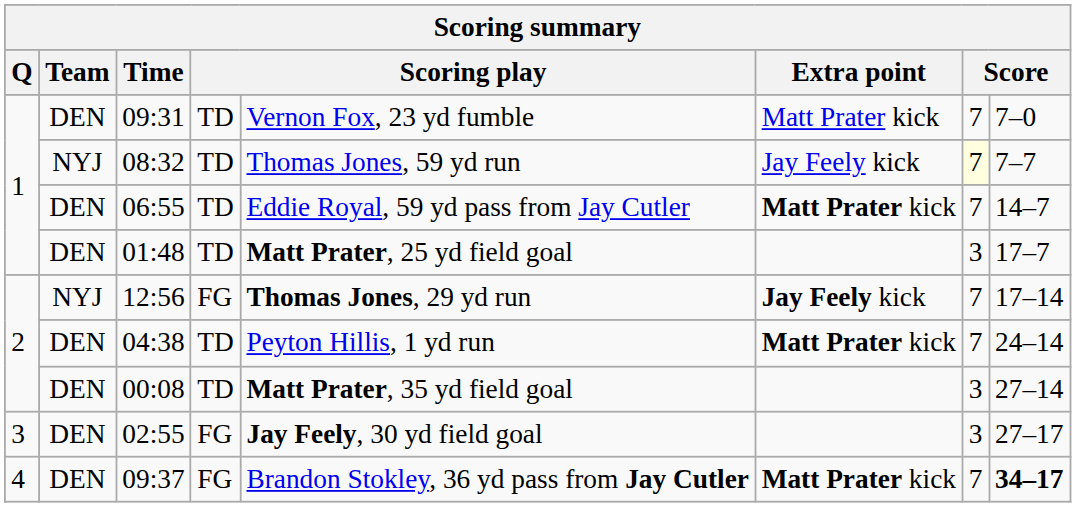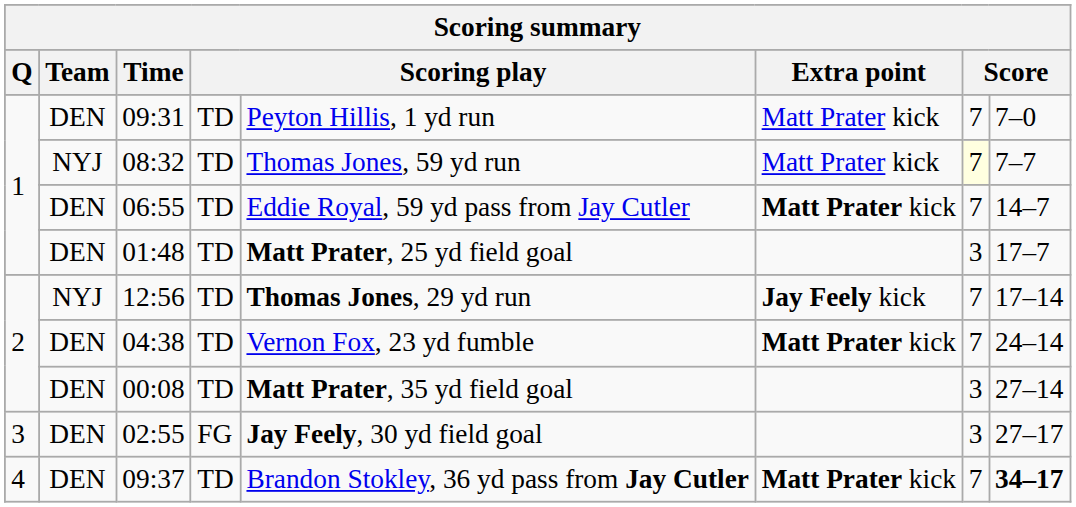09:31 | column 5: Vernon Fox, 23 yd fumble -> Peyton Hillis, 1 yd run
08:32 | Extra point: Jay Feely kick -> Matt Prater kick
12:56 | column 4: FG -> TD
04:38 | column 5: Peyton Hillis, 1 yd run -> Vernon Fox, 23 yd fumble
09:37 | column 4: FG -> TD
